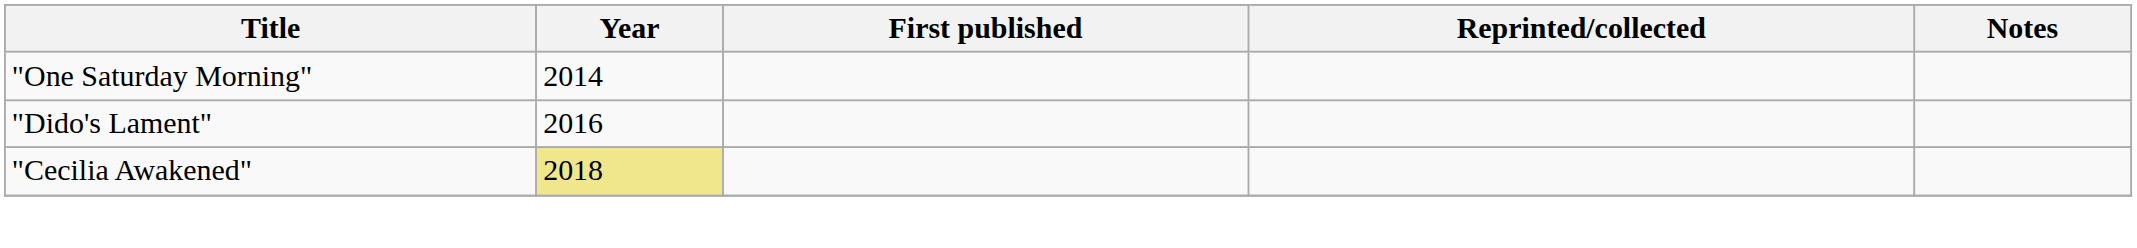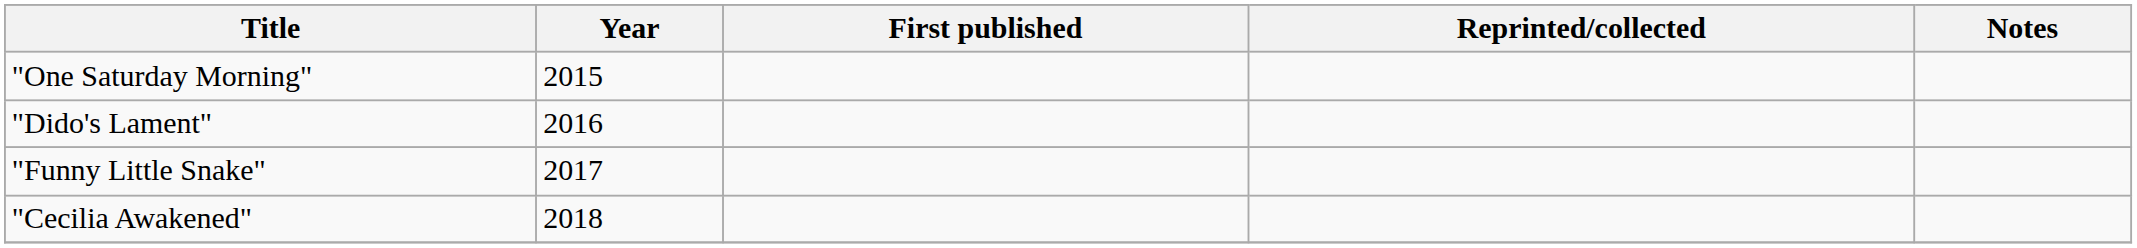"One Saturday Morning" | Year: 2014 -> 2015
+ row: "Funny Little Snake" | 2017
"Cecilia Awakened" | Year: khaki background -> no background
